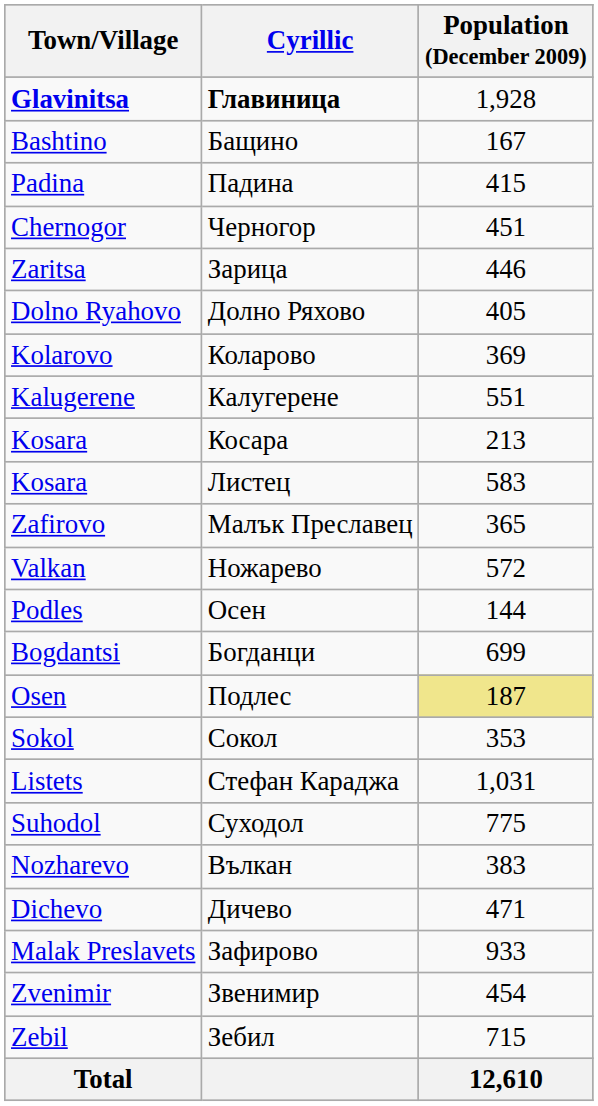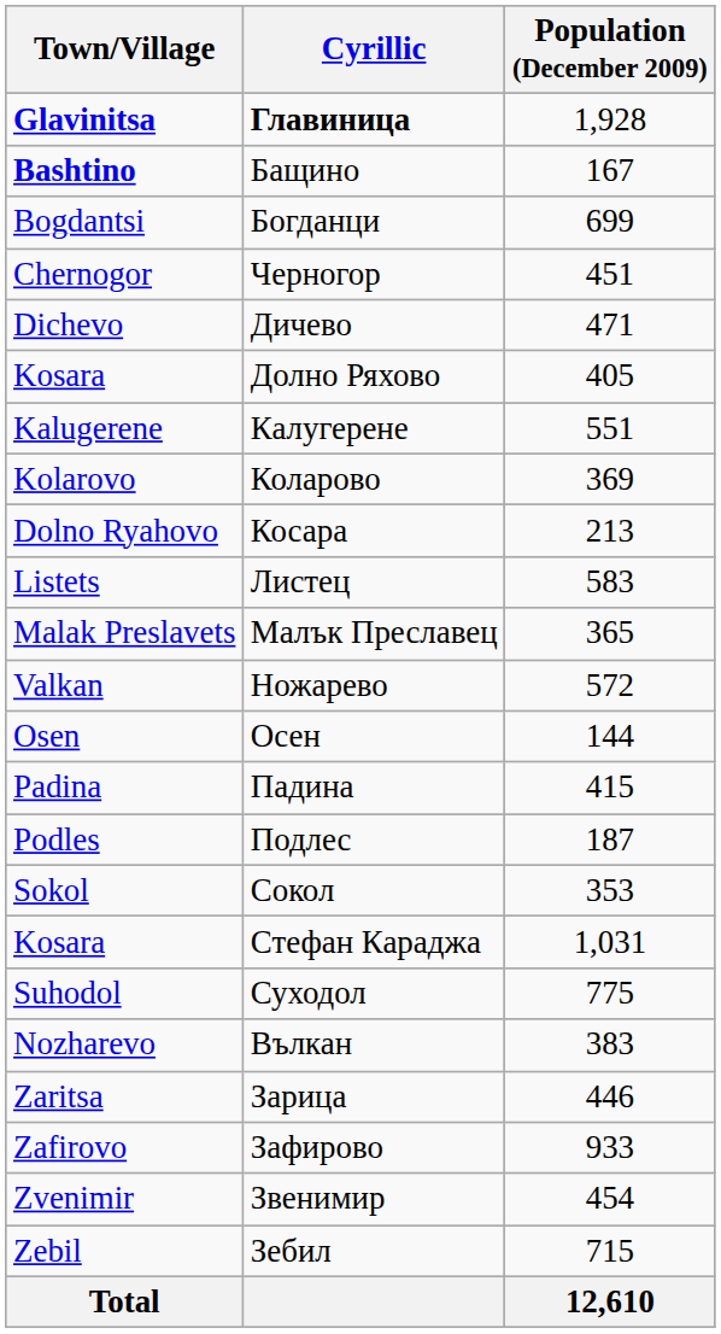Бащино | Town/Village: normal -> bold
rows swapped: Богданци <-> Падина
rows swapped: Дичево <-> Зарица
Долно Ряхово | Town/Village: Dolno Ryahovo -> Kosara
rows swapped: Калугерене <-> Коларово
Косара | Town/Village: Kosara -> Dolno Ryahovo
Листец | Town/Village: Kosara -> Listets
Малък Преславец | Town/Village: Zafirovo -> Malak Preslavets
Осен | Town/Village: Podles -> Osen
Подлес | Town/Village: Osen -> Podles
Подлес | Population (December 2009): khaki background -> no background
Стефан Караджа | Town/Village: Listets -> Kosara
Зафирово | Town/Village: Malak Preslavets -> Zafirovo
